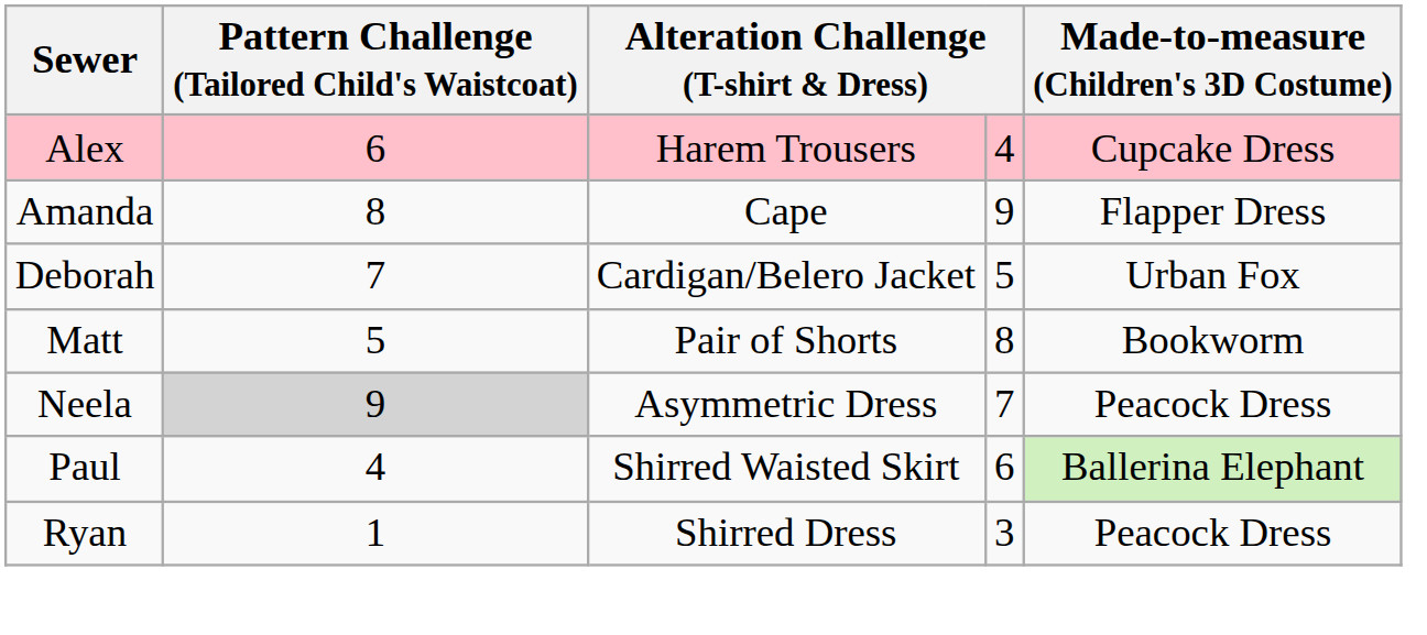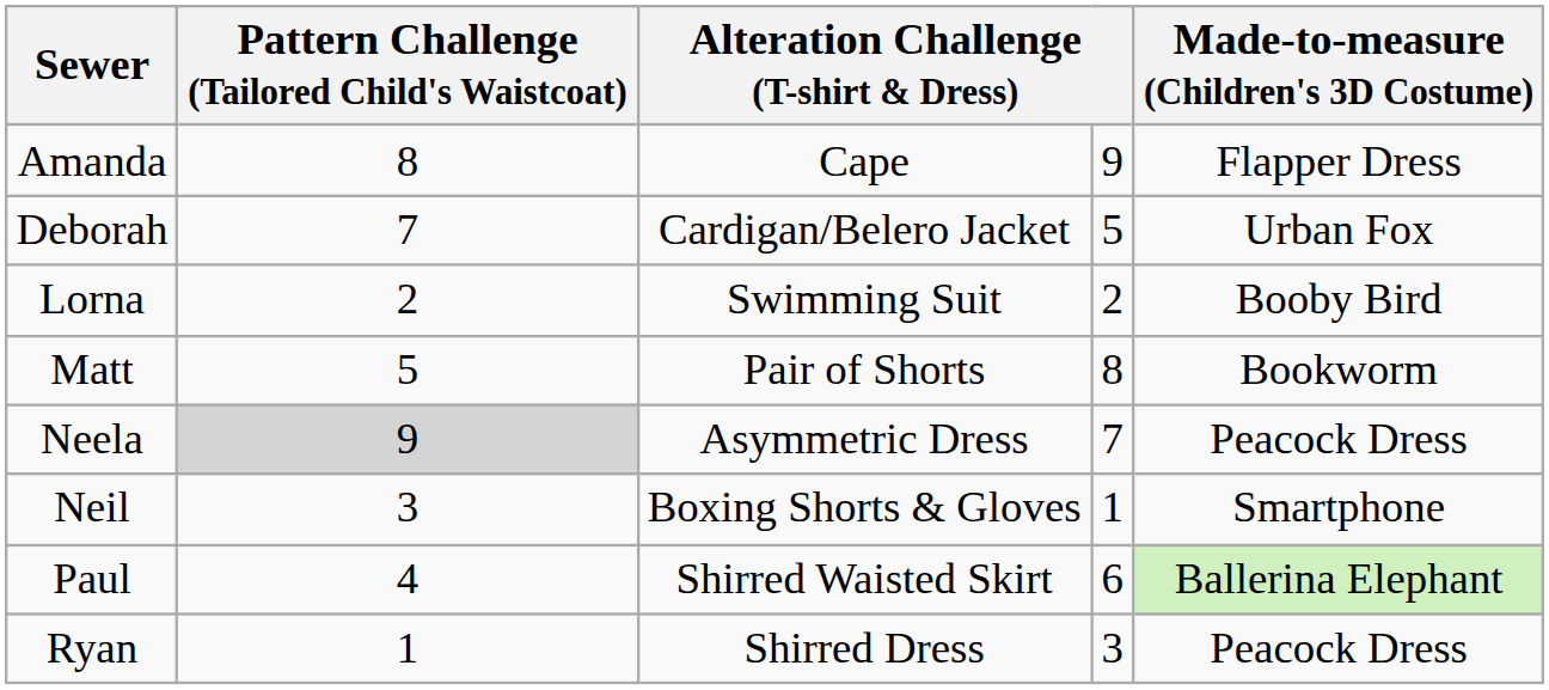- row: Alex | 6 | Harem Trousers | 4 | Cupcake Dress
+ row: Lorna | 2 | Swimming Suit | 2 | Booby Bird
+ row: Neil | 3 | Boxing Shorts & Gloves | 1 | Smartphone
